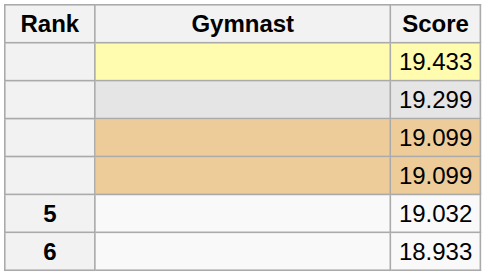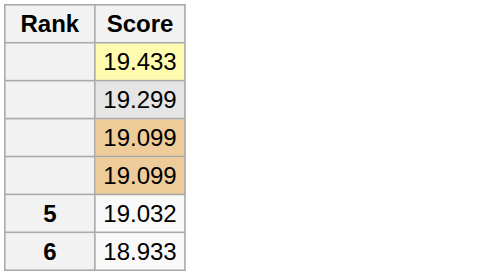- column: Gymnast
